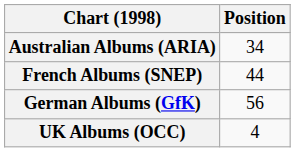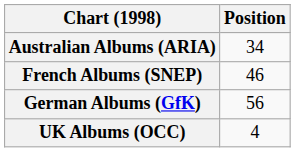French Albums (SNEP) | Position: 44 -> 46
